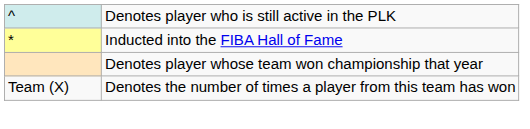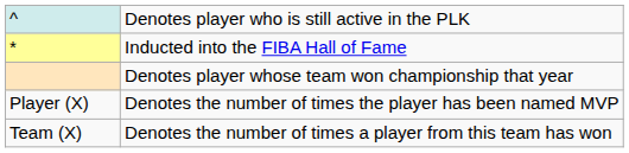+ row: Player (X) | Denotes the number of times the player has been named MVP
